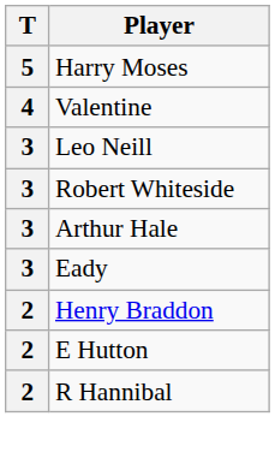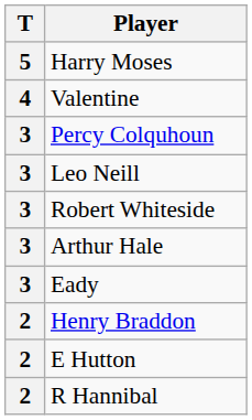+ row: 3 | Percy Colquhoun
